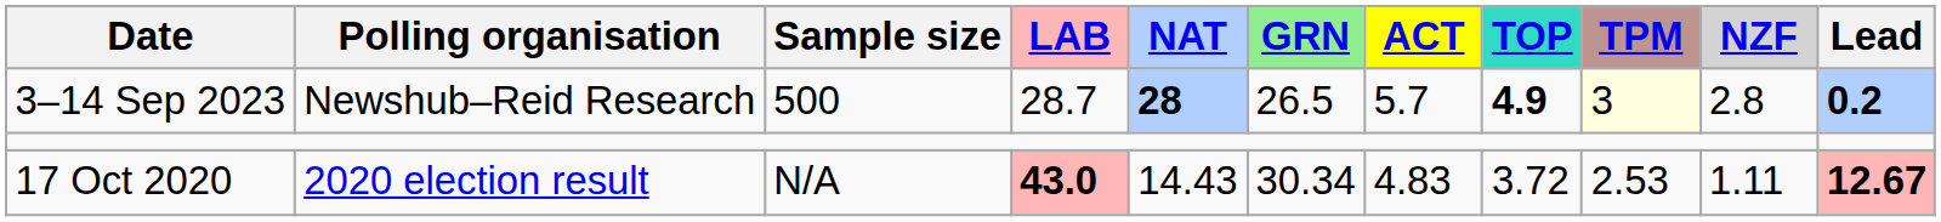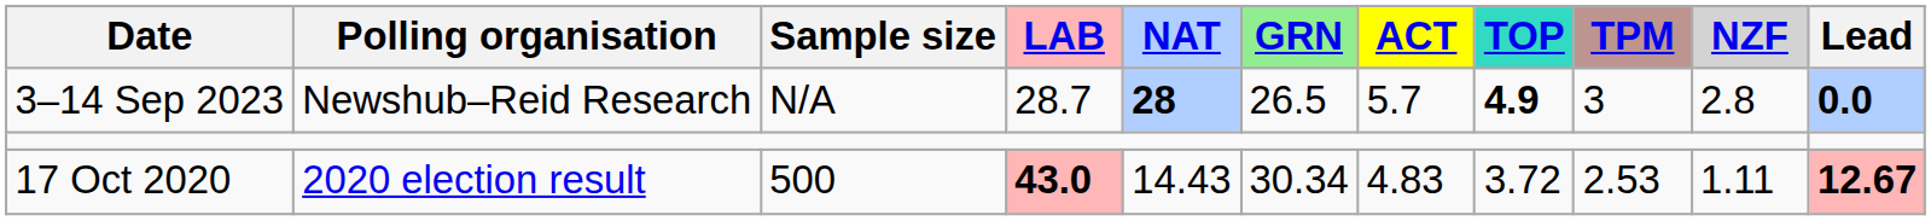3–14 Sep 2023 | Sample size: 500 -> N/A
3–14 Sep 2023 | TPM: lightyellow background -> no background
3–14 Sep 2023 | Lead: 0.2 -> 0.0
17 Oct 2020 | Sample size: N/A -> 500
